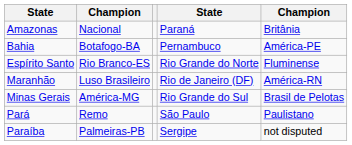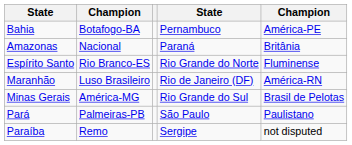rows swapped: Amazonas <-> Bahia
Pará | column 2: Remo -> Palmeiras-PB
Paraíba | column 2: Palmeiras-PB -> Remo
